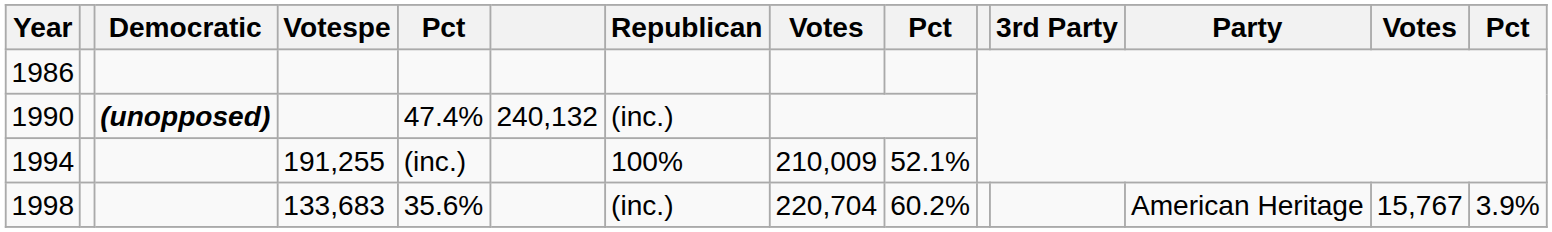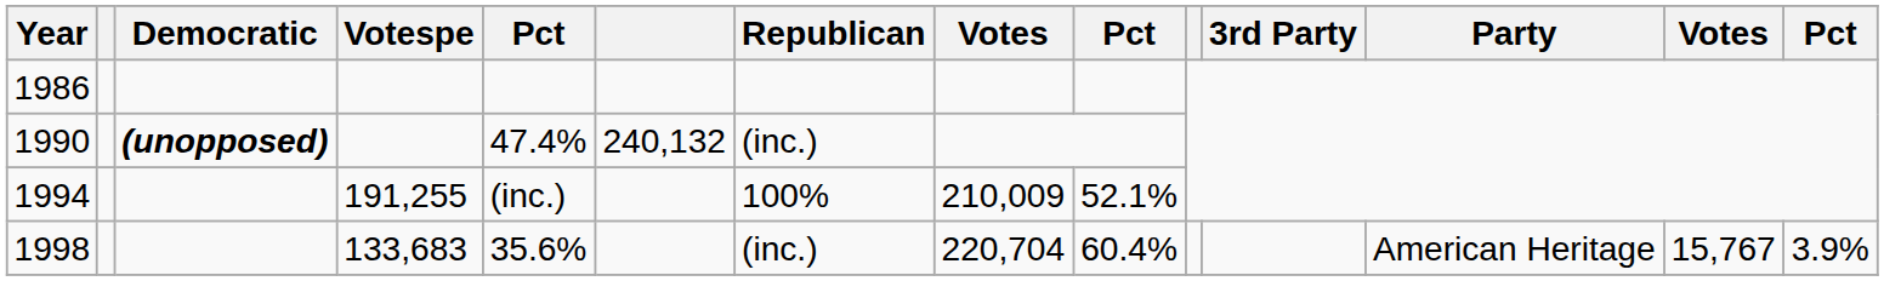1998 | column 9: 60.2% -> 60.4%
